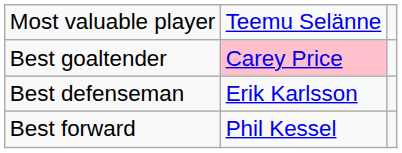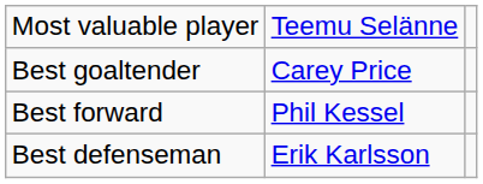Best goaltender | column 2: pink background -> no background
rows swapped: Best defenseman <-> Best forward
